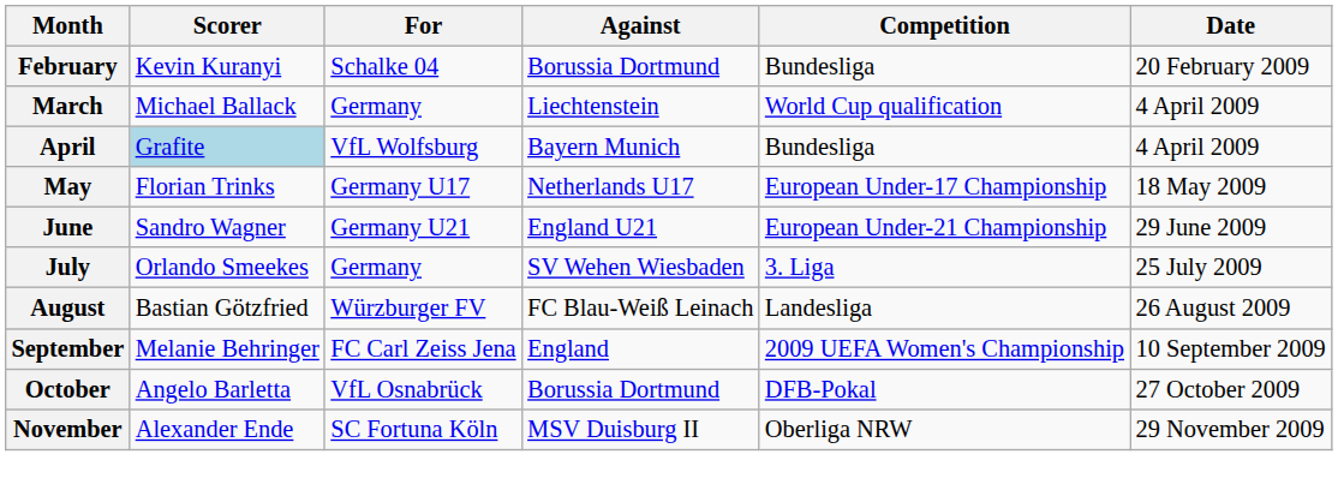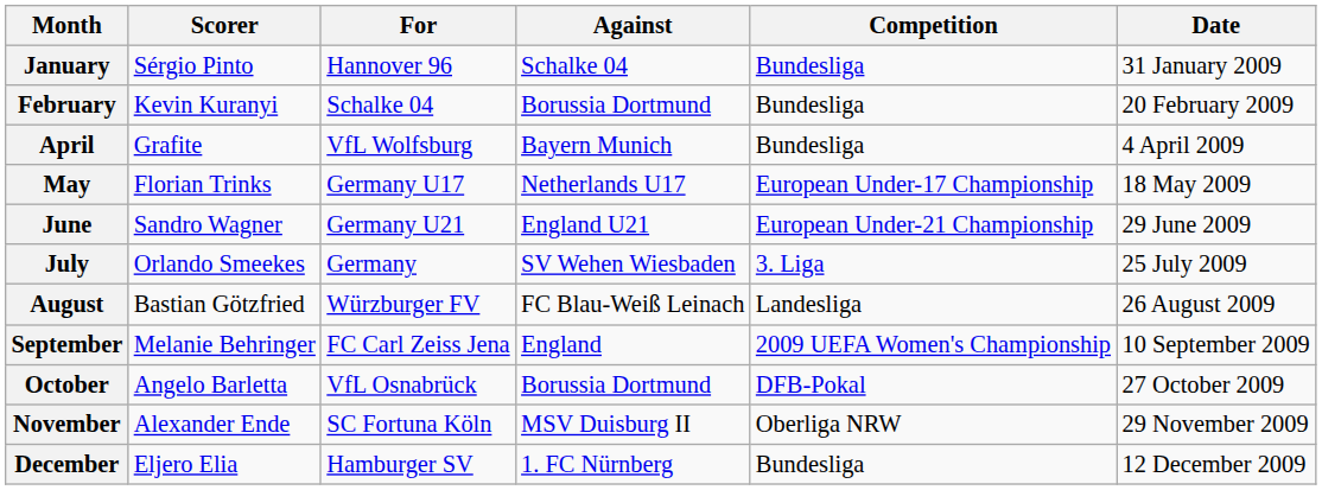+ row: January | Sérgio Pinto | Hannover 96 | Schalke 04 | Bundesliga | 31 January 2009
- row: March | Michael Ballack | Germany | Liechtenstein | World Cup qualification | 4 April 2009
April | Scorer: lightblue background -> no background
+ row: December | Eljero Elia | Hamburger SV | 1. FC Nürnberg | Bundesliga | 12 December 2009
